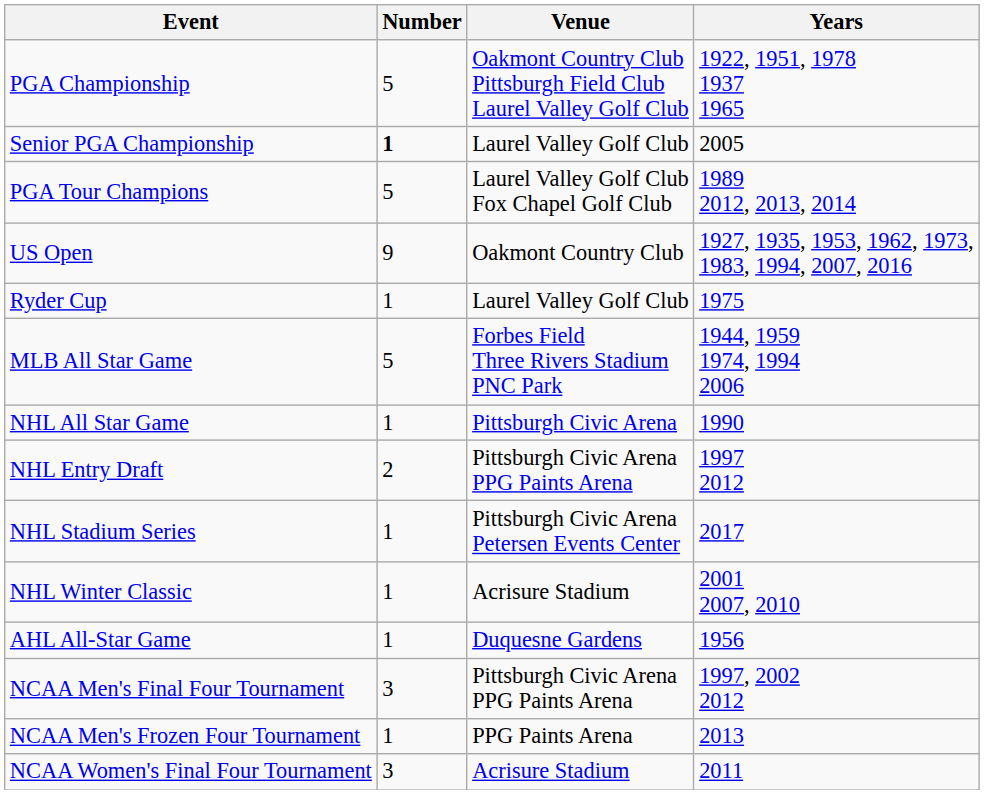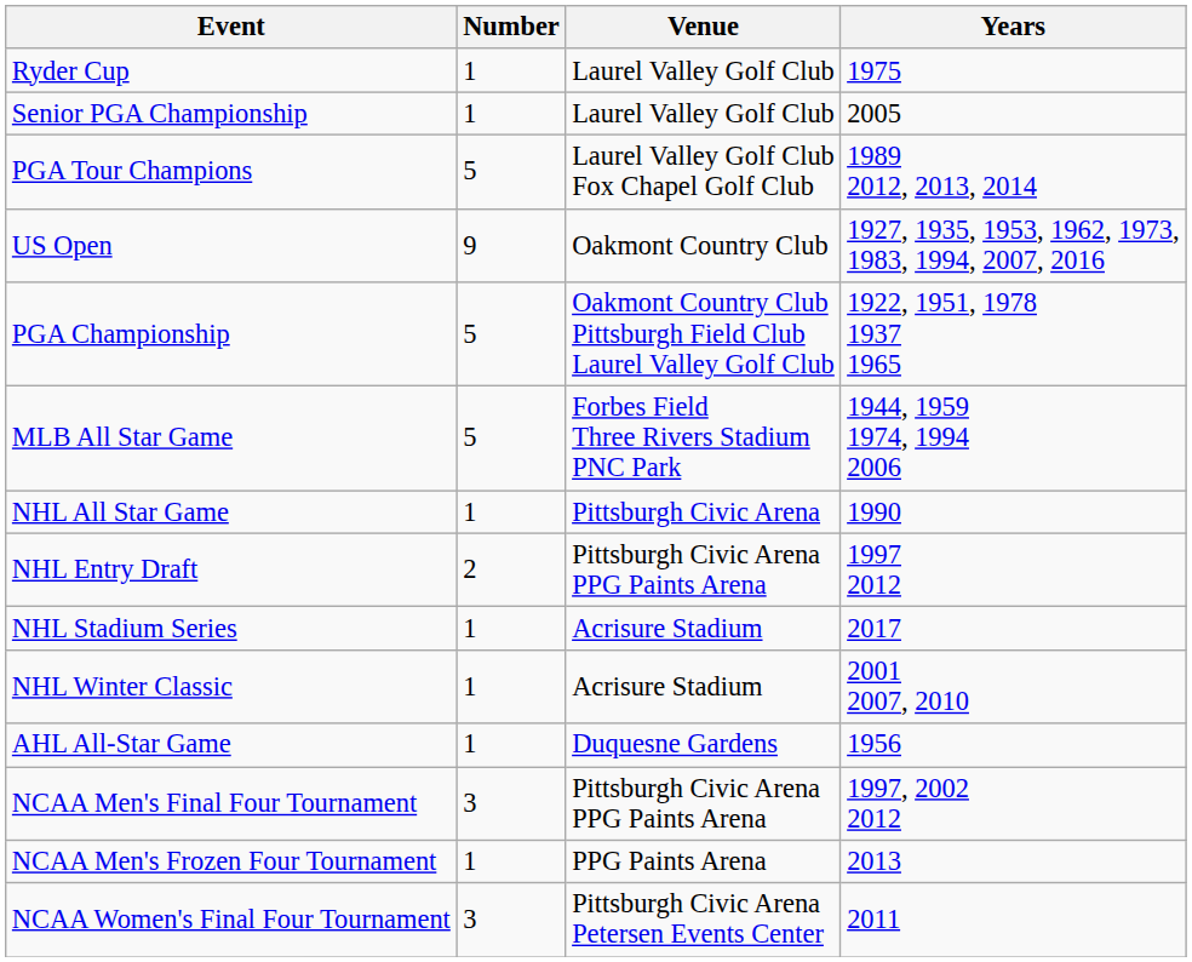rows swapped: PGA Championship <-> Ryder Cup
Senior PGA Championship | Number: bold -> normal
NHL Stadium Series | Venue: Pittsburgh Civic Arena Petersen Events Center -> Acrisure Stadium
NCAA Women's Final Four Tournament | Venue: Acrisure Stadium -> Pittsburgh Civic Arena Petersen Events Center
